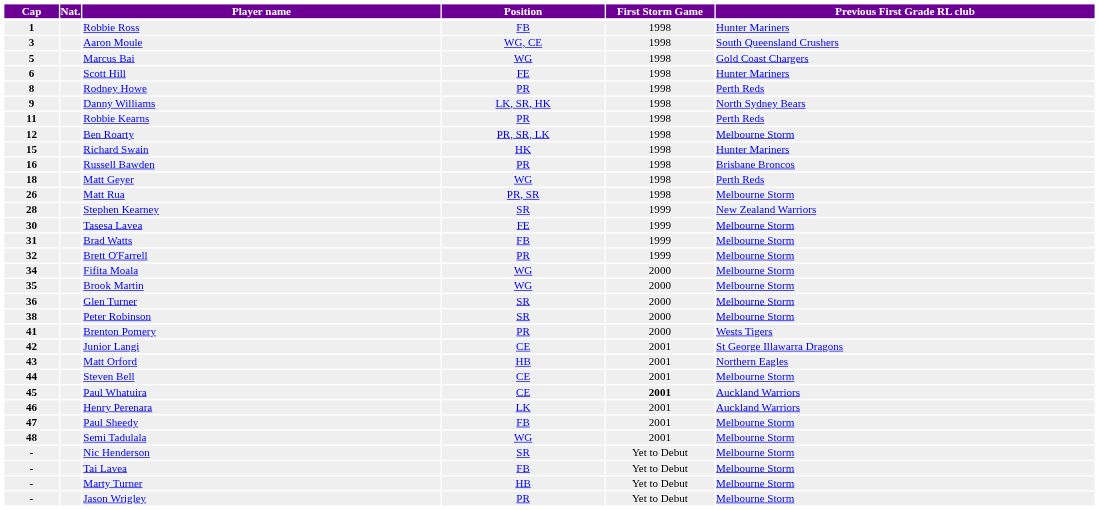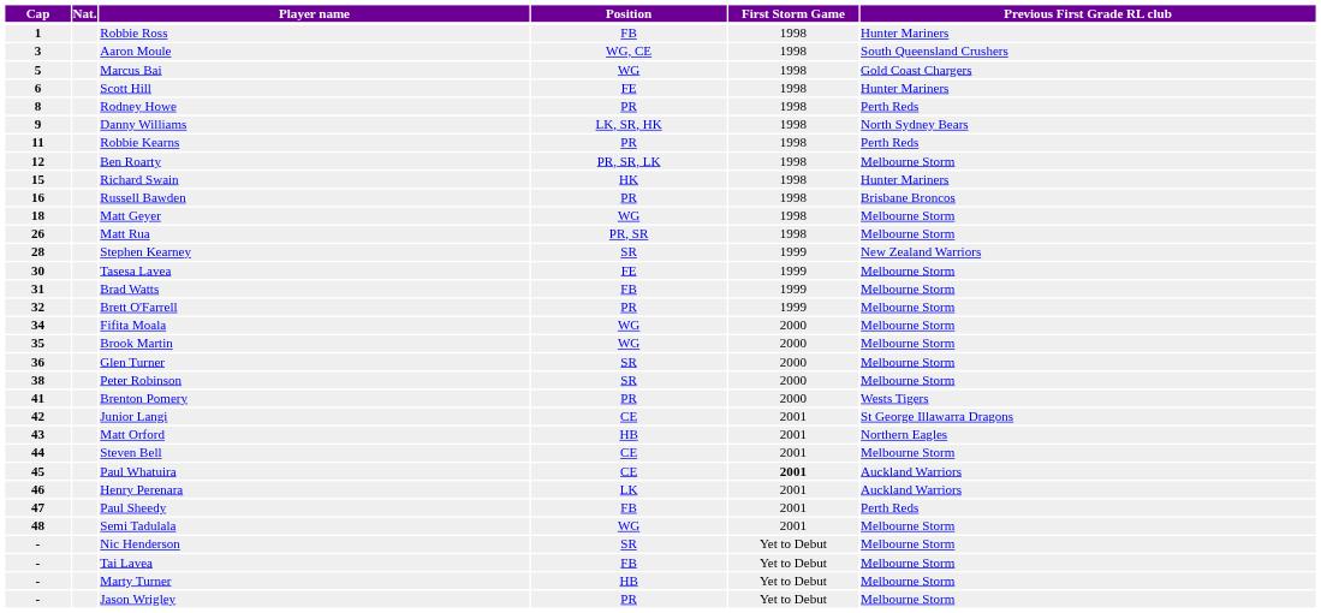Matt Geyer | Previous First Grade RL club: Perth Reds -> Melbourne Storm
Paul Sheedy | Previous First Grade RL club: Melbourne Storm -> Perth Reds
